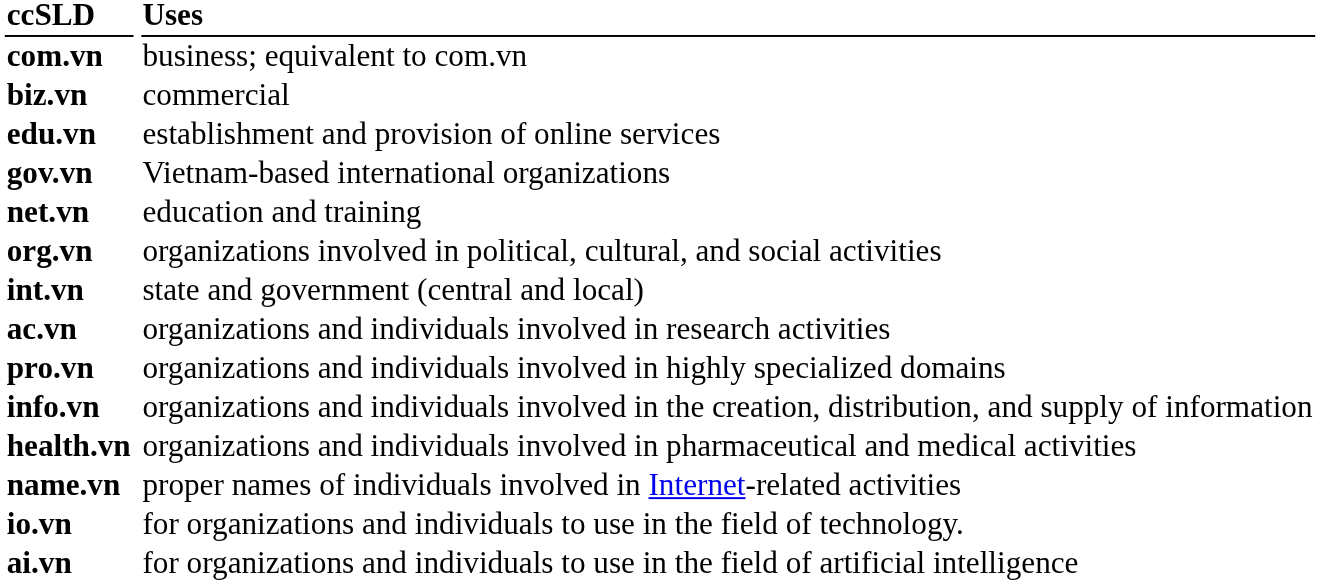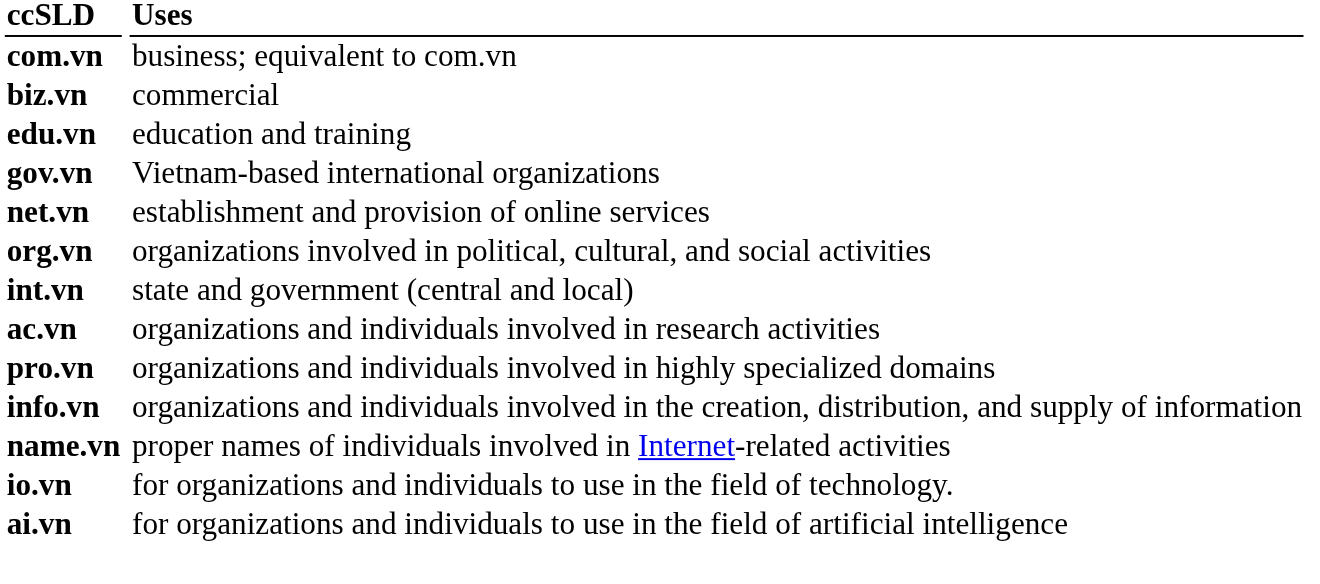edu.vn | Uses: establishment and provision of online services -> education and training
net.vn | Uses: education and training -> establishment and provision of online services
- row: health.vn | organizations and individuals involved in pharmaceutical and medical activities
